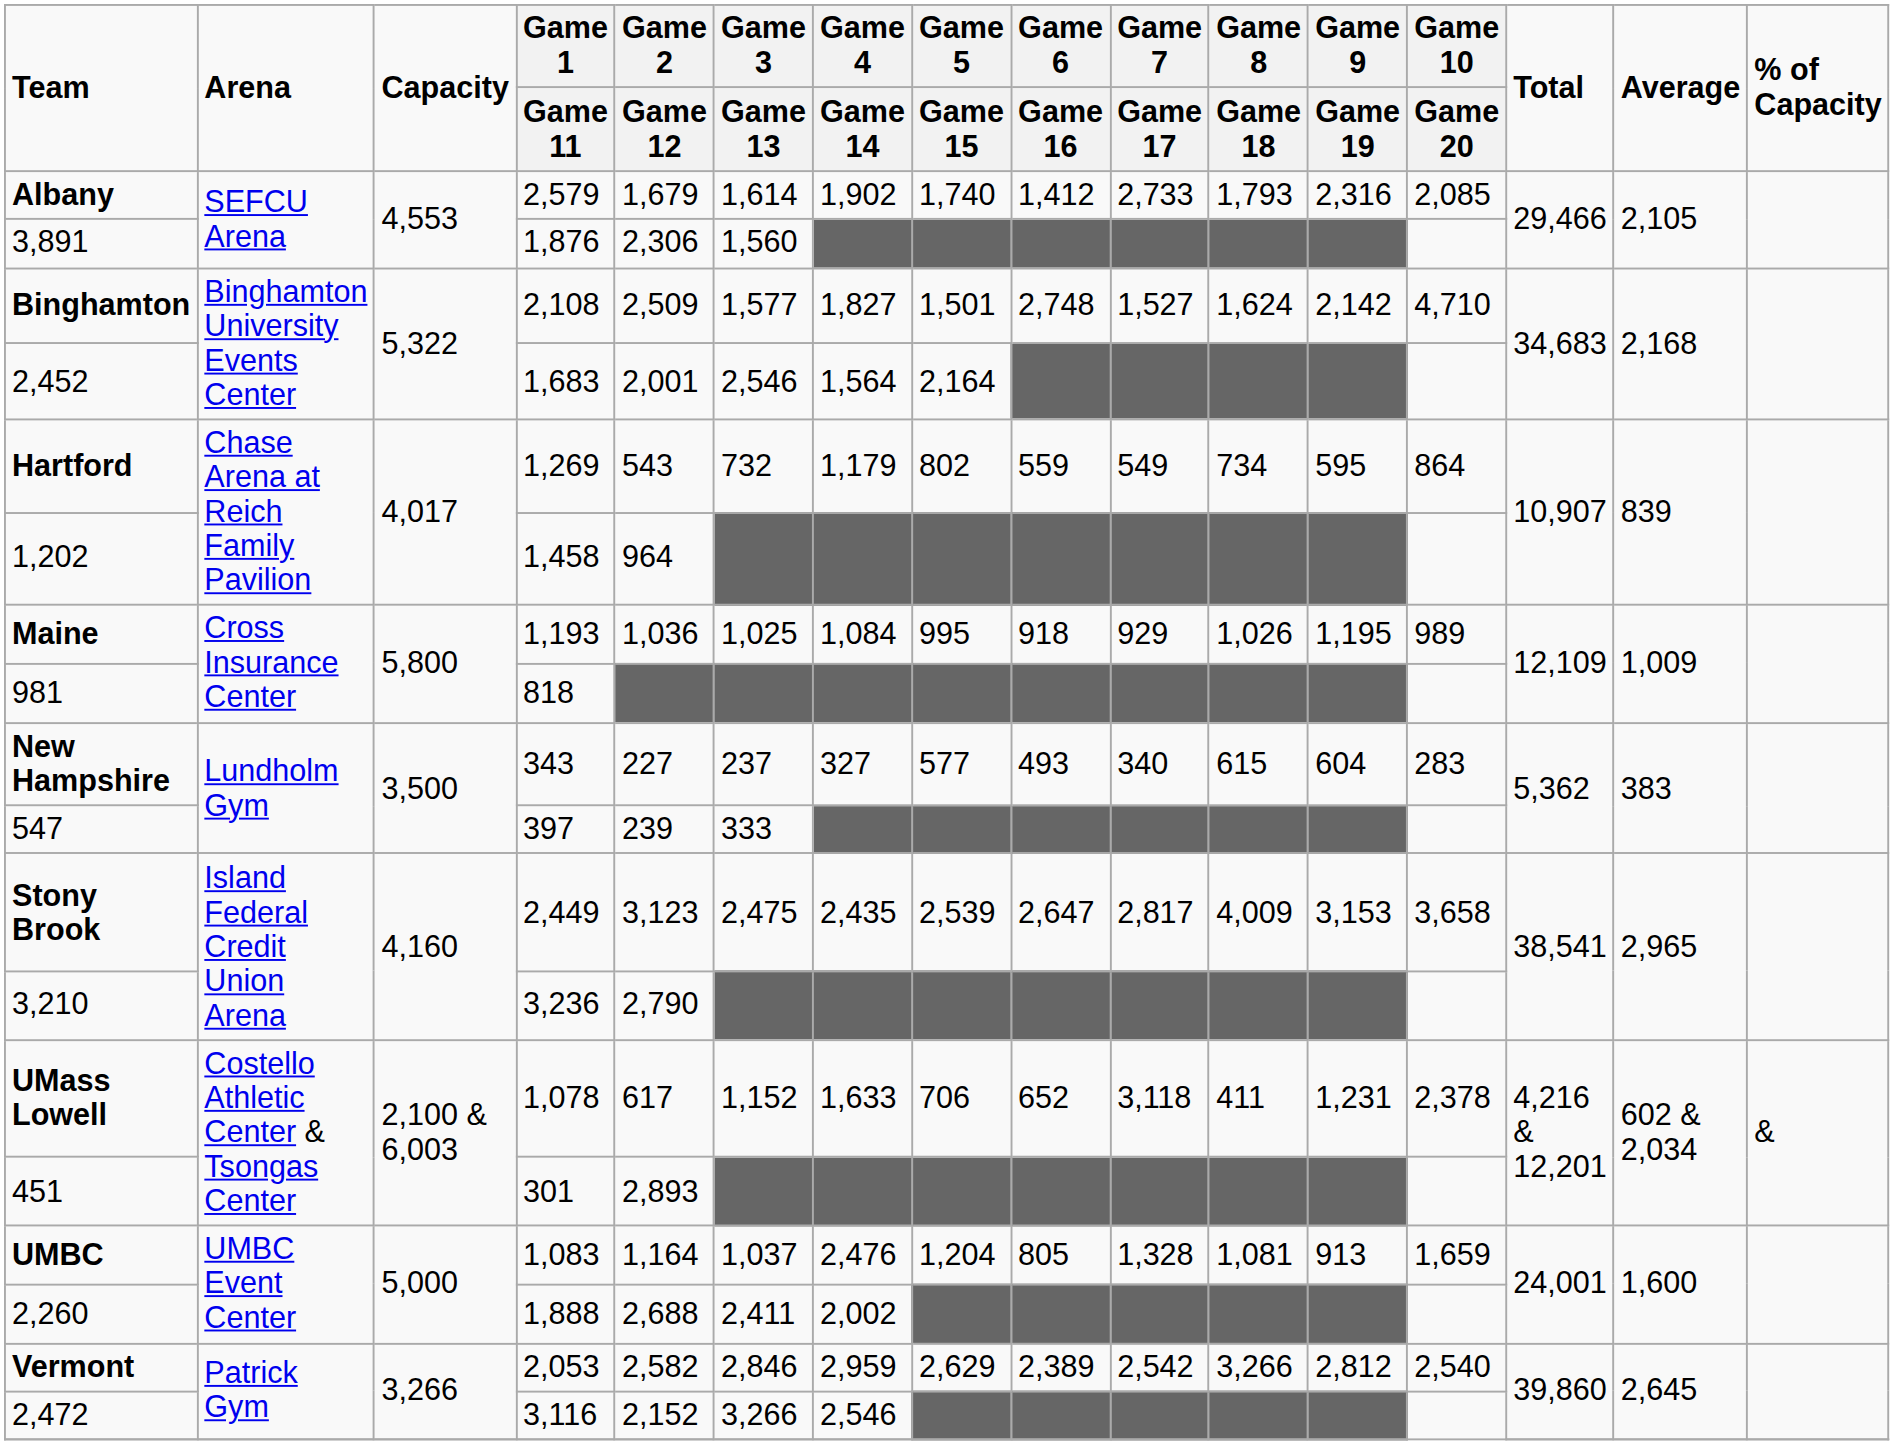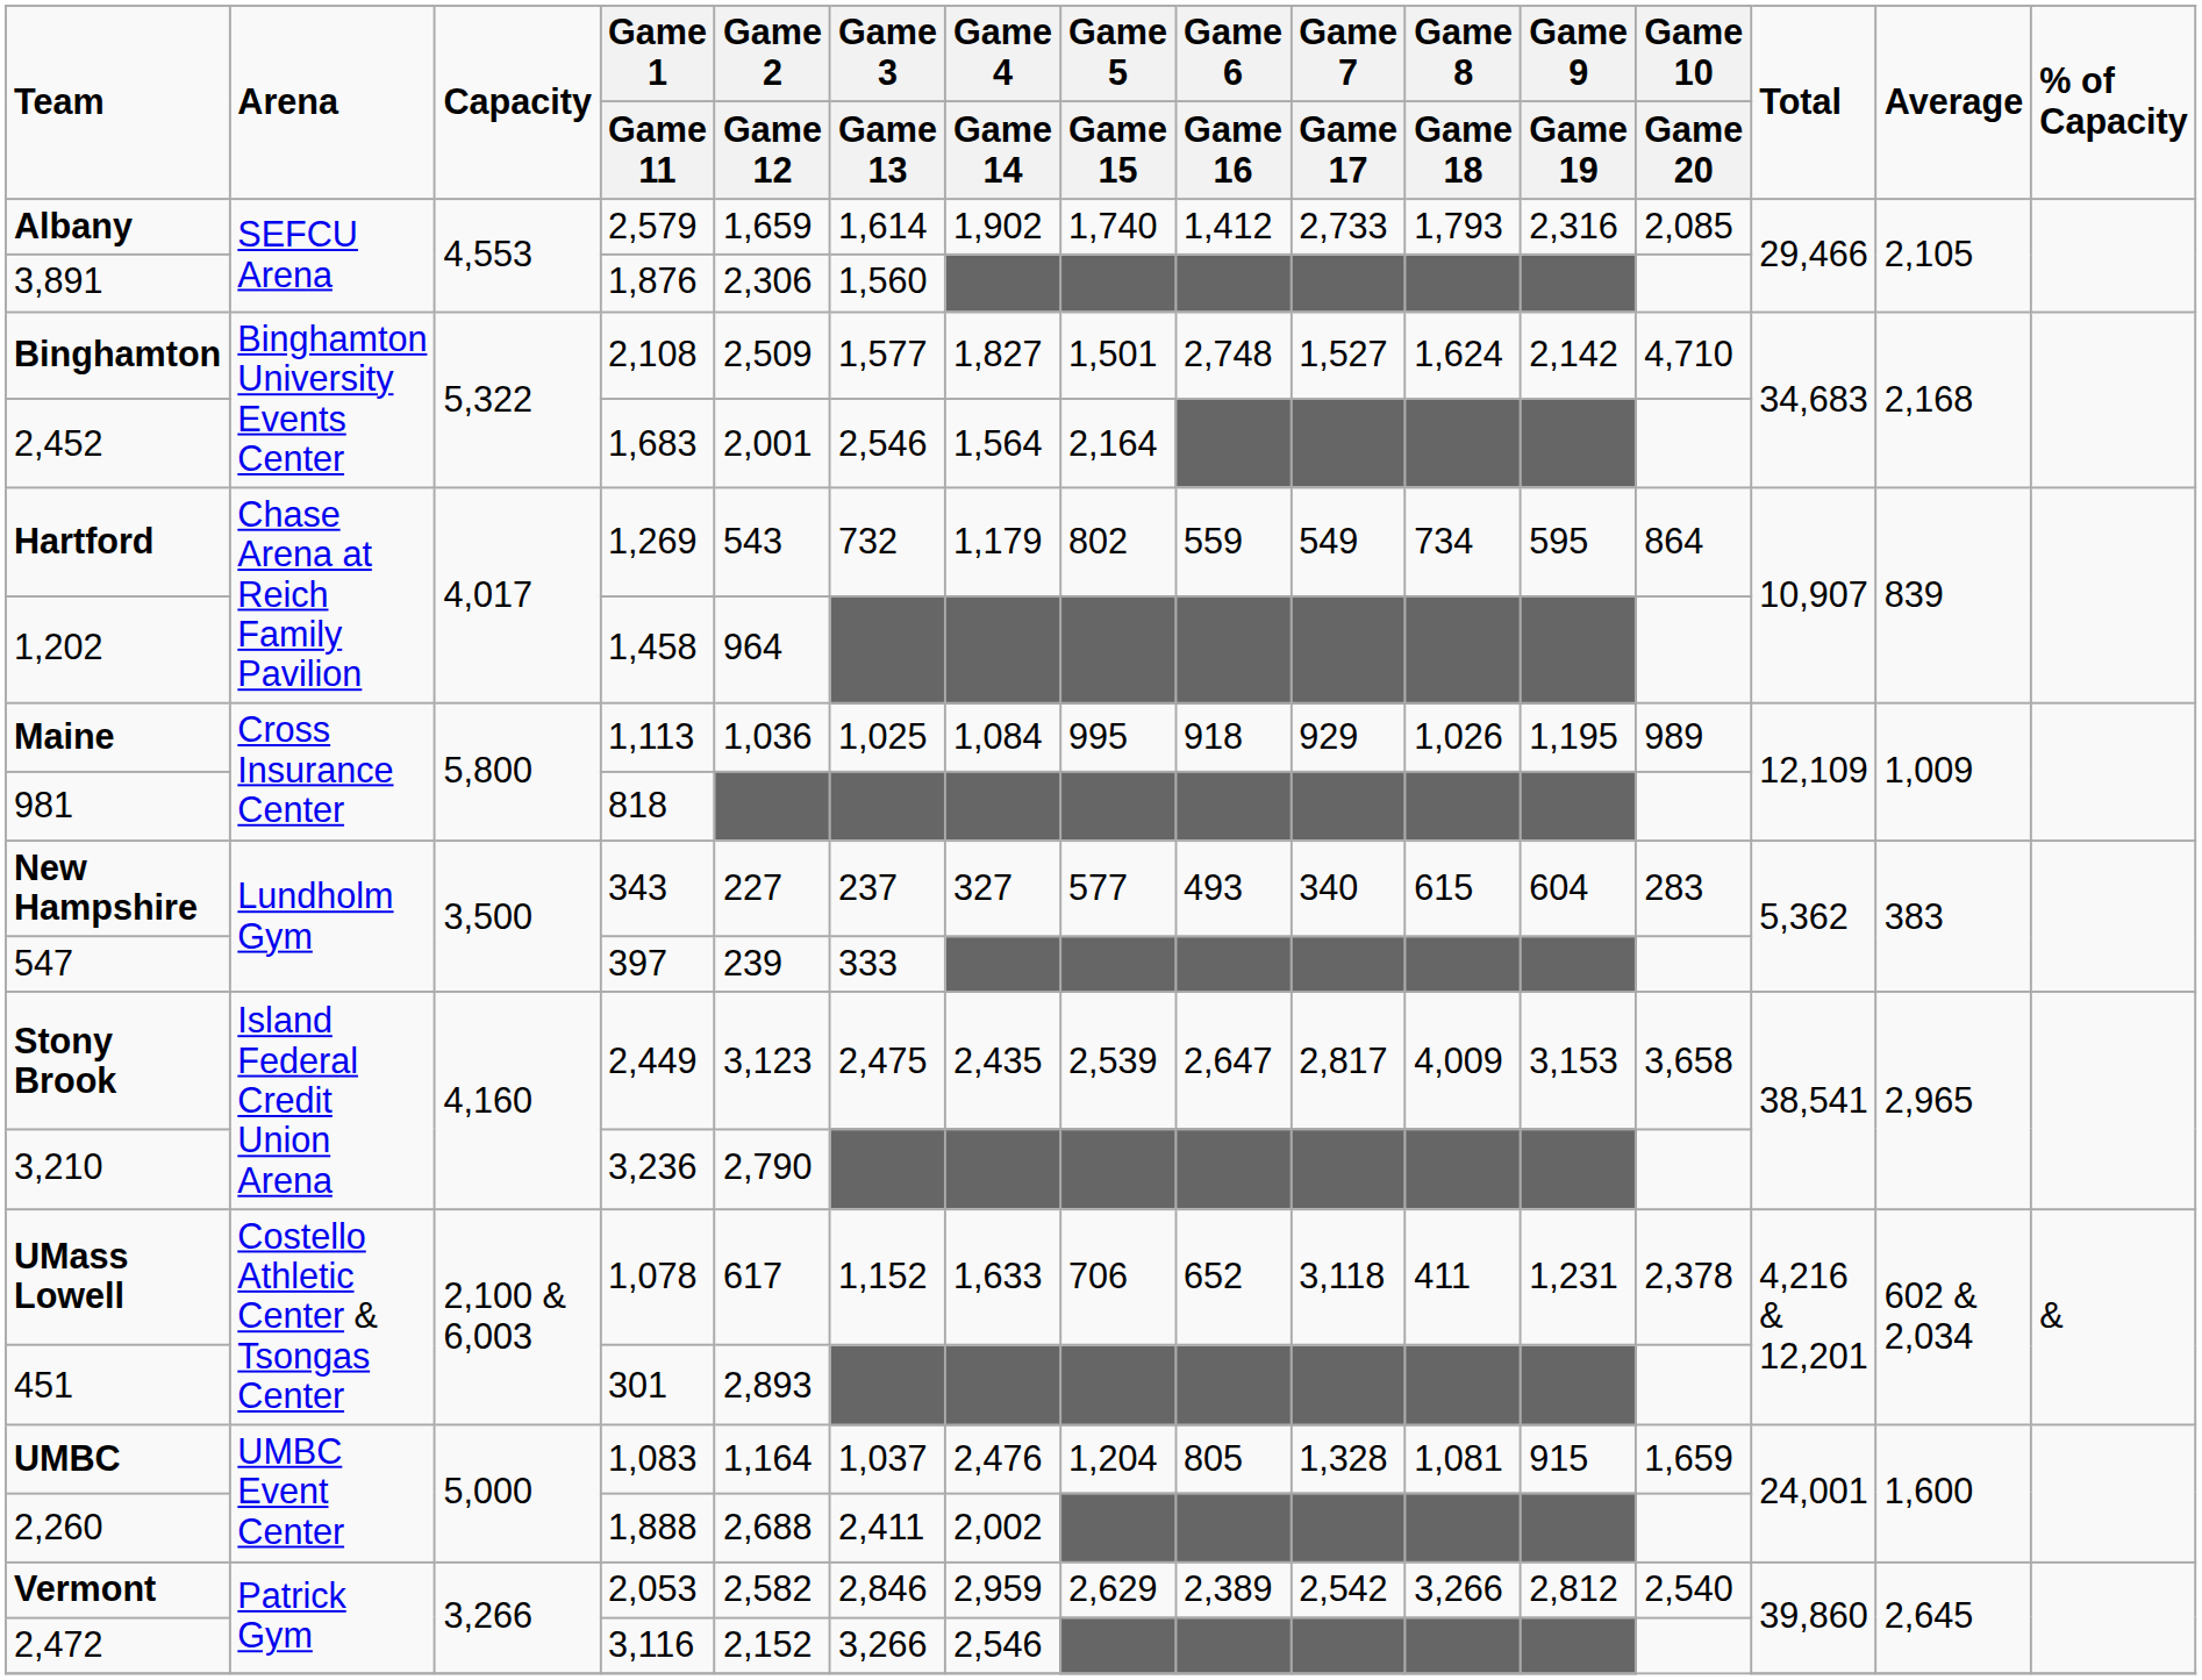Albany | Game 2 / Game 12: 1,679 -> 1,659
Maine | Game 1 / Game 11: 1,193 -> 1,113
UMBC | Game 9 / Game 19: 913 -> 915
